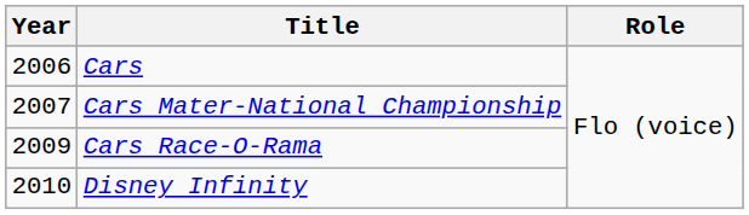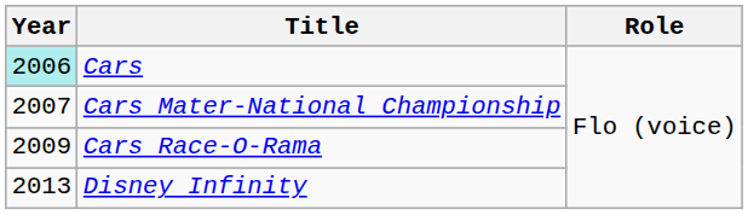Cars | Year: no background -> paleturquoise background
Disney Infinity | Year: 2010 -> 2013
